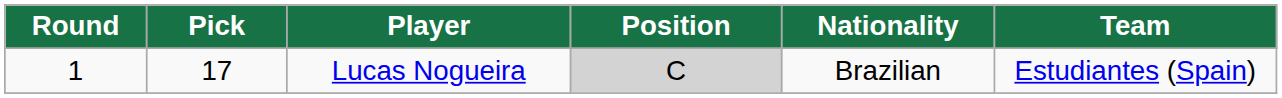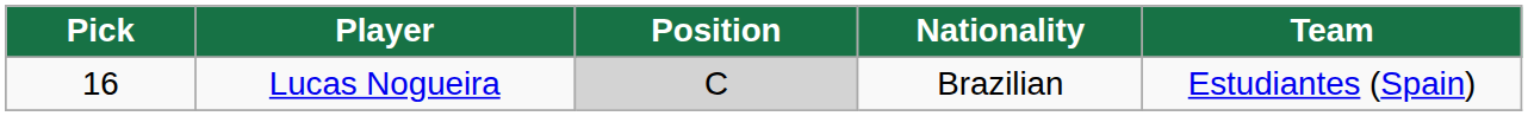- column: Round | 1
Lucas Nogueira | Pick: 17 -> 16
